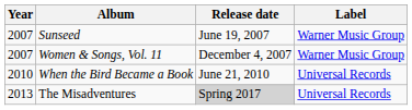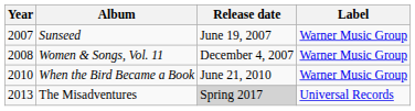Women & Songs, Vol. 11 | Year: 2007 -> 2008
When the Bird Became a Book | Label: Universal Records -> Warner Music Group
